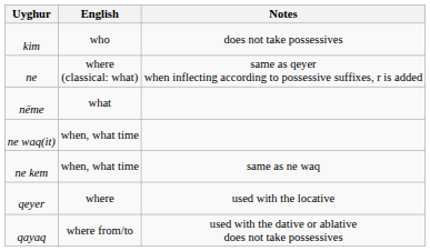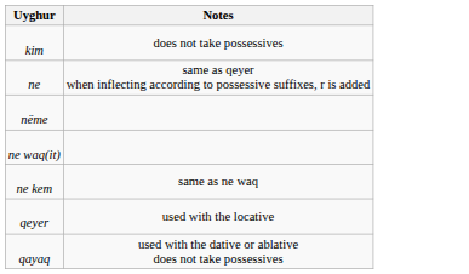- column: English | who | where (classical: what) | what | when, what time | when, what time | where | where from/to
